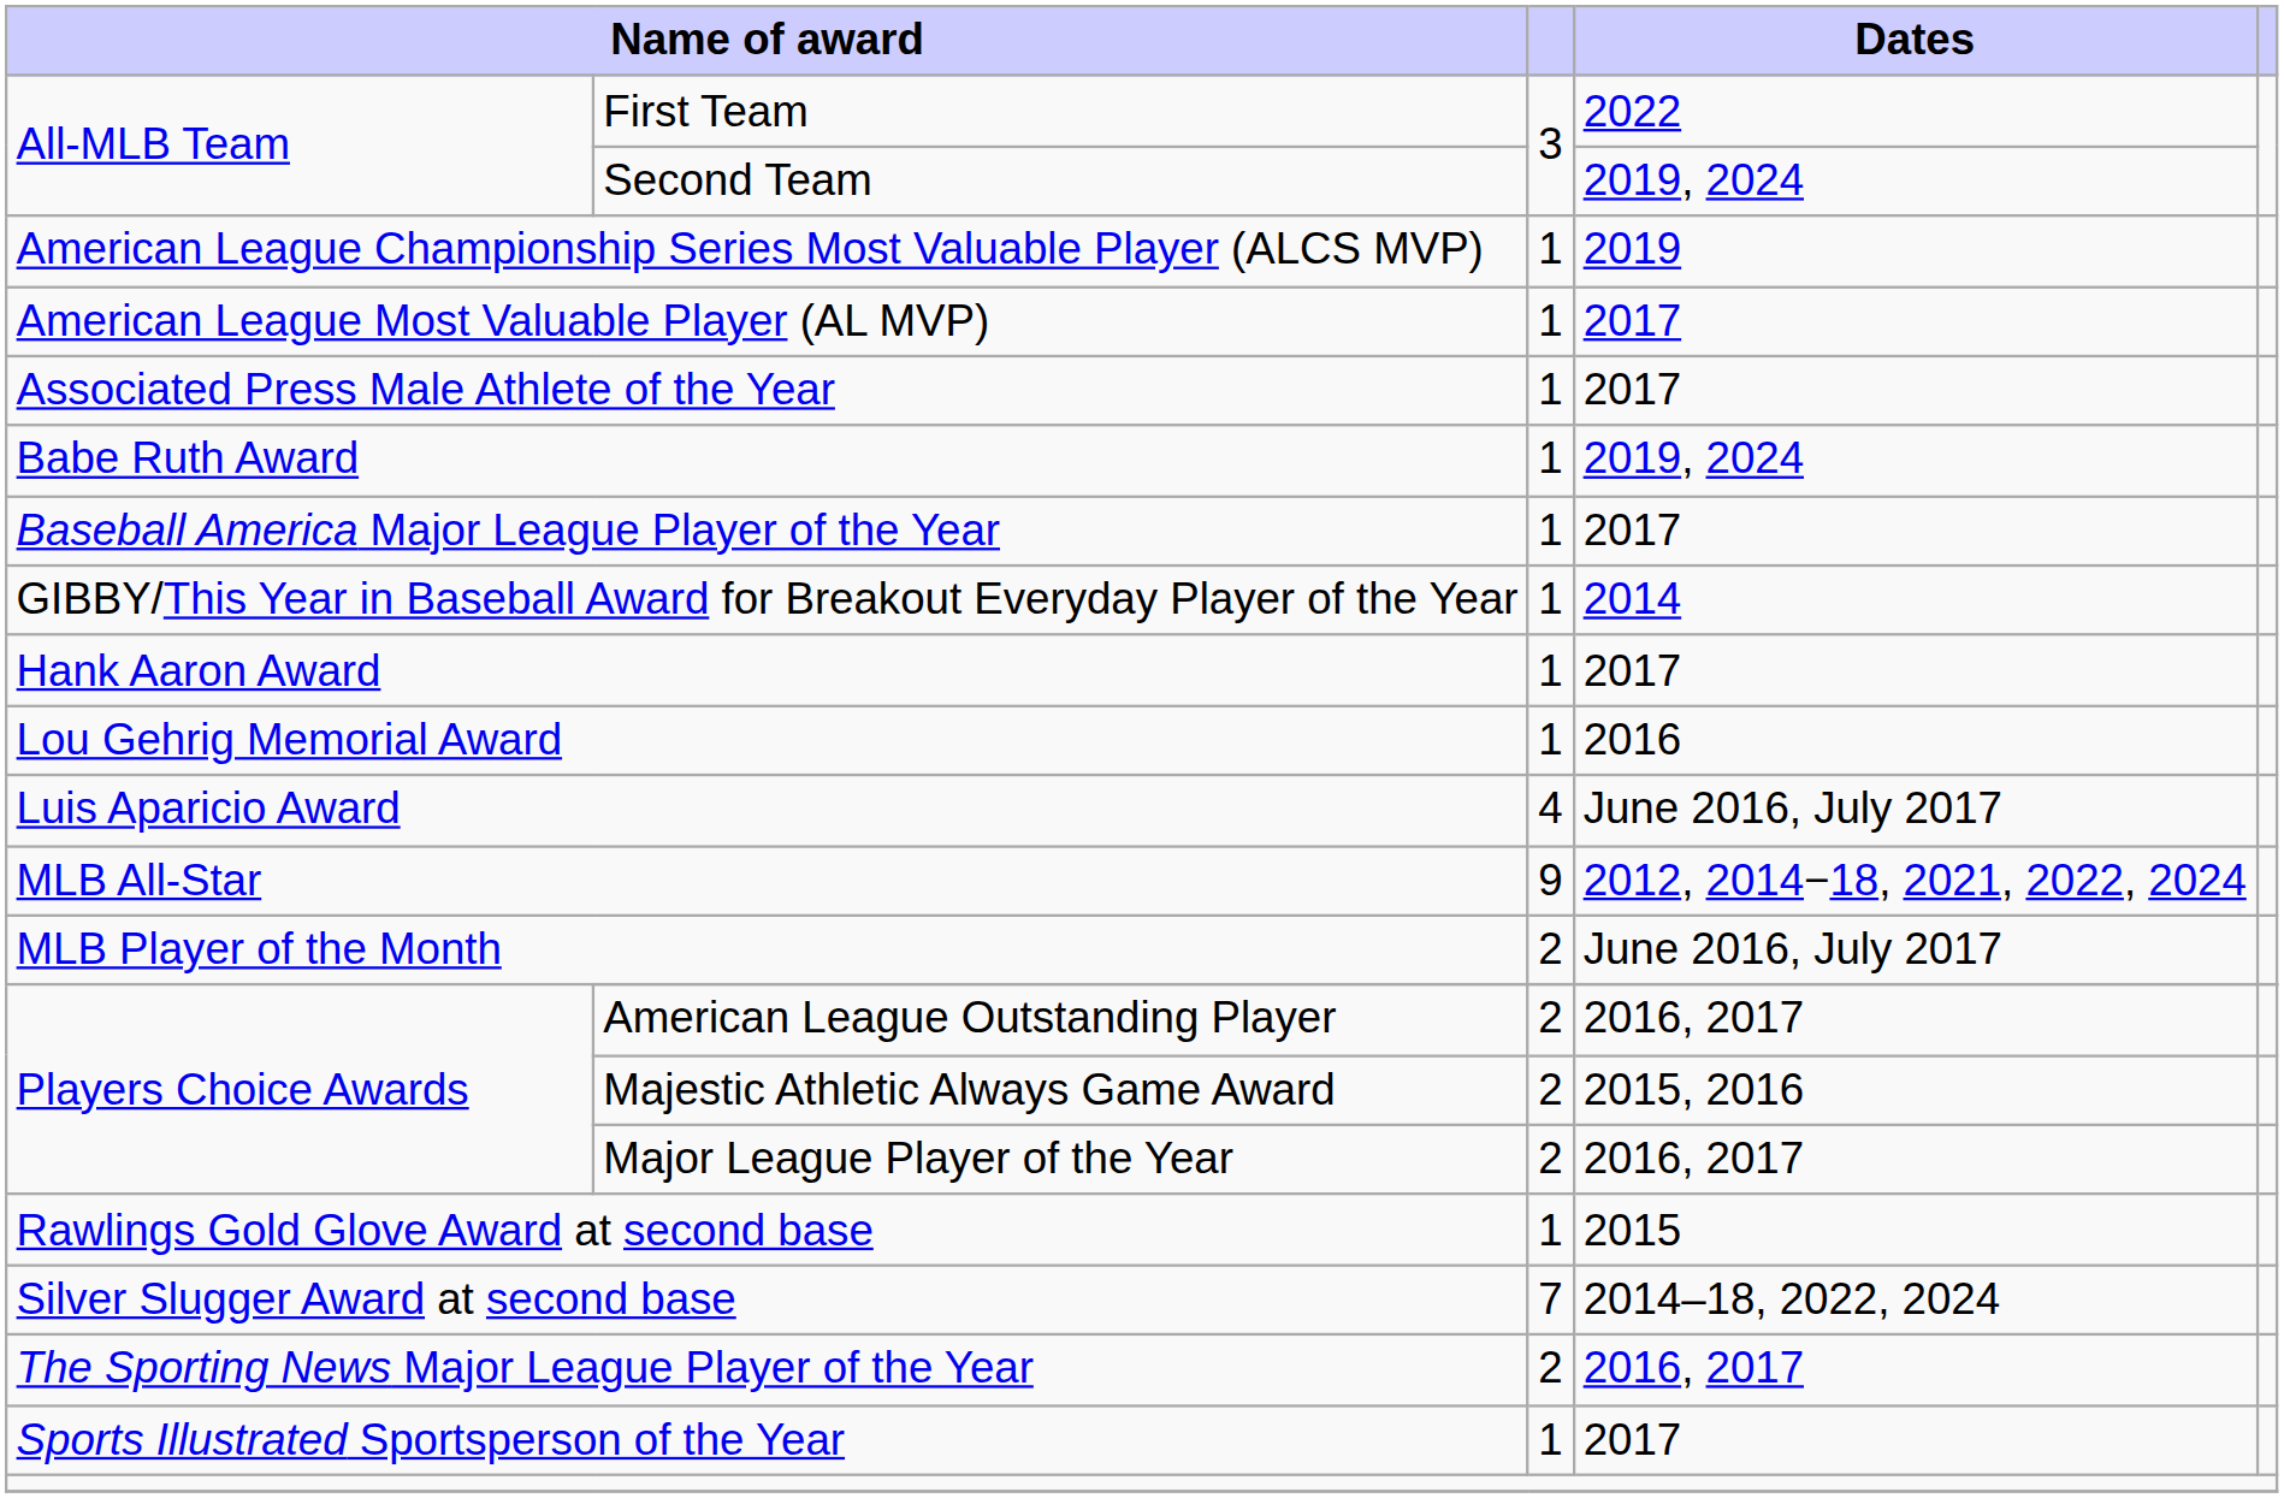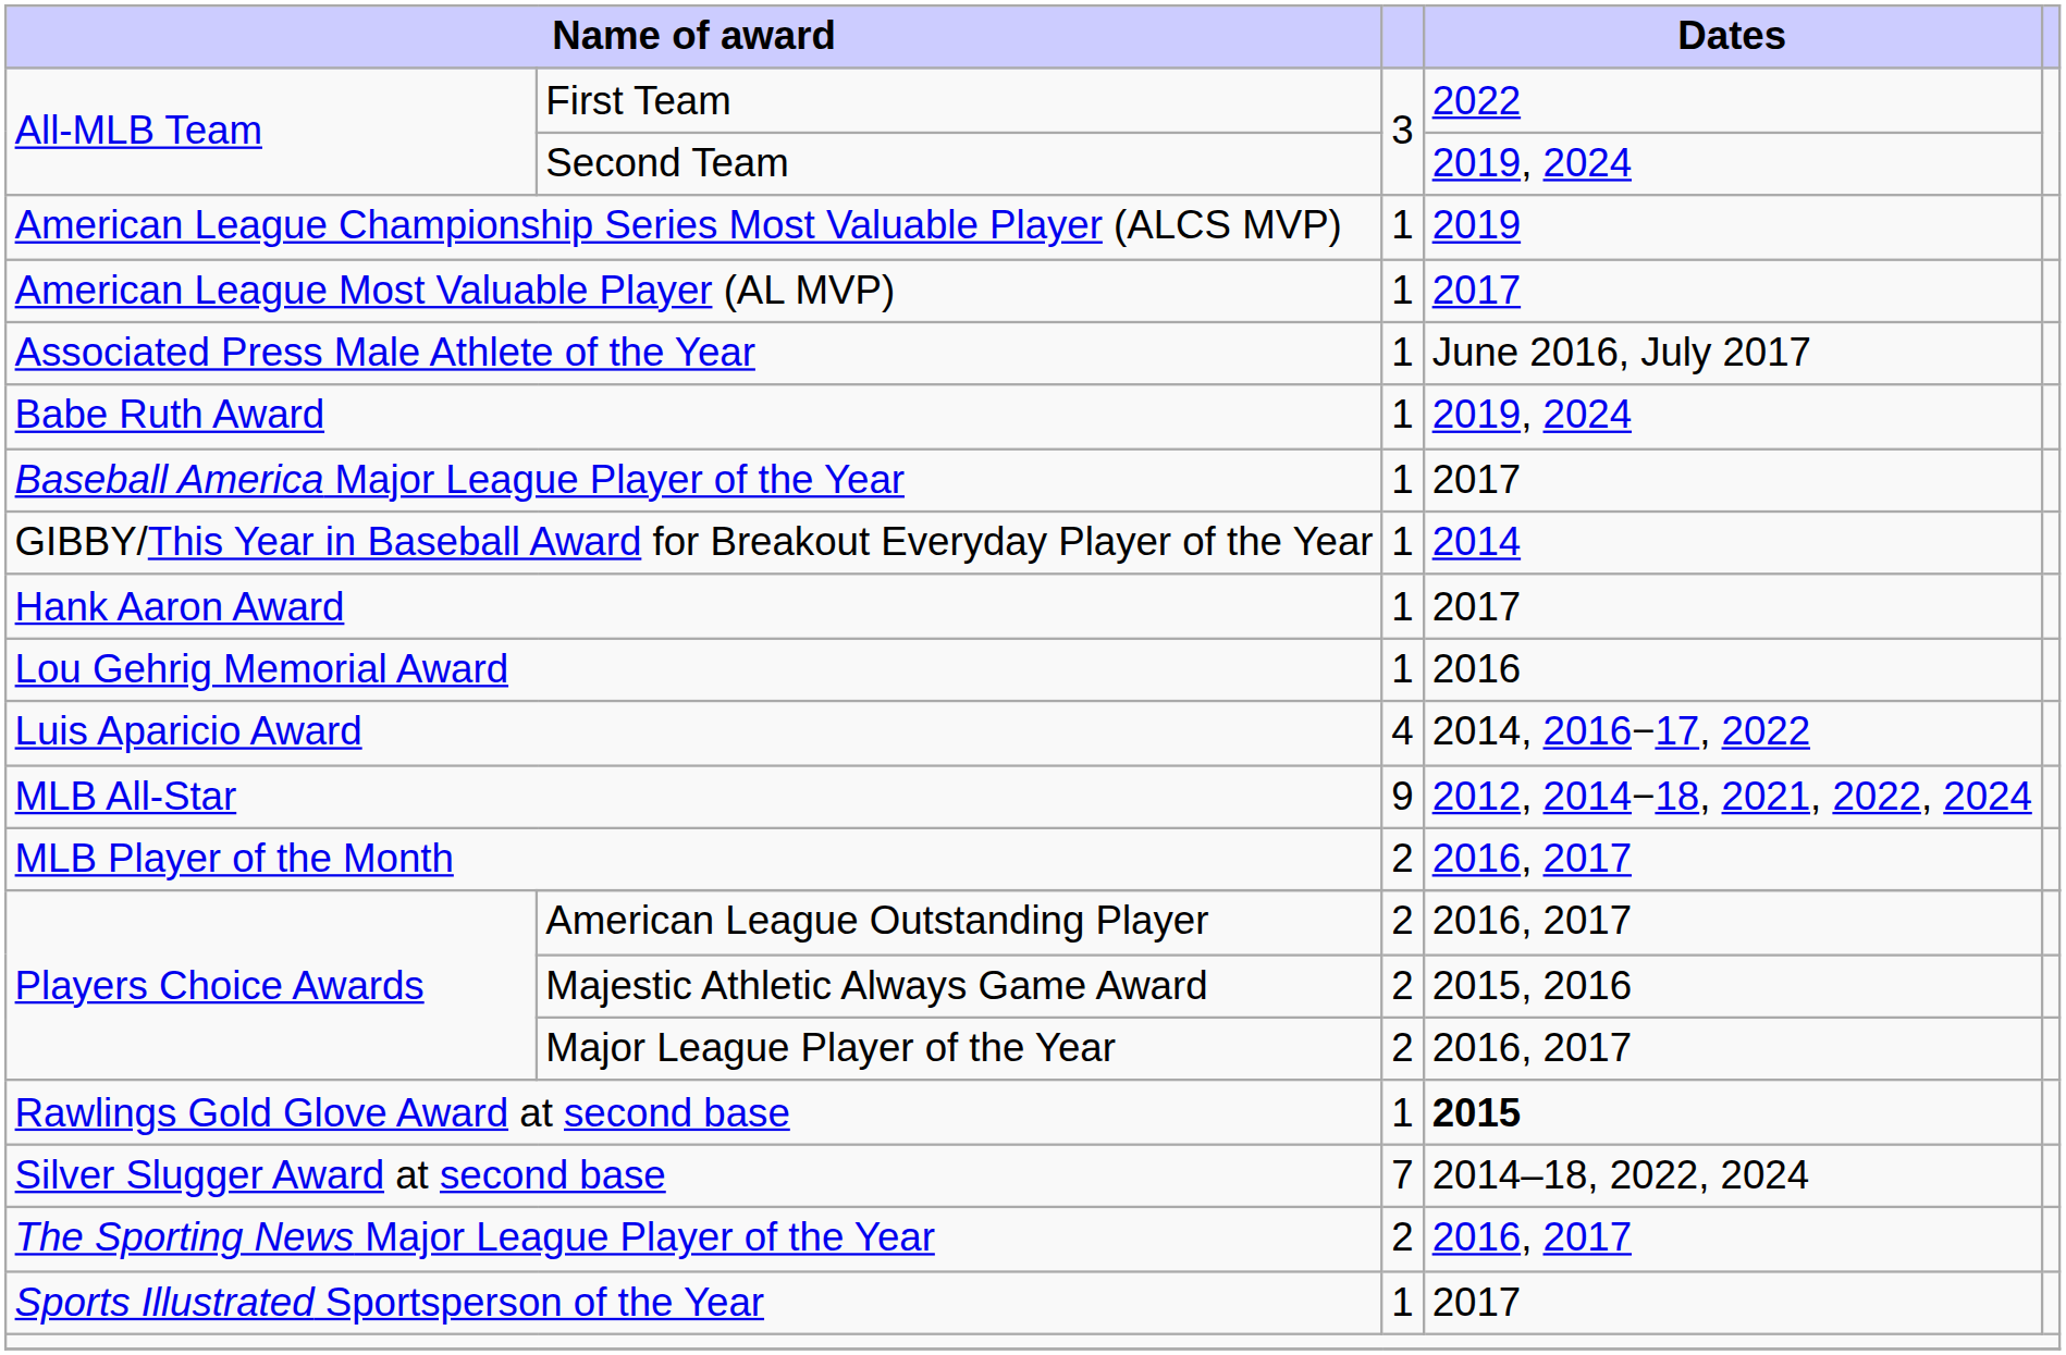Associated Press Male Athlete of the Year | Dates: 2017 -> June 2016, July 2017
Luis Aparicio Award | Dates: June 2016, July 2017 -> 2014, 2016−17, 2022
MLB Player of the Month | Dates: June 2016, July 2017 -> 2016, 2017
Rawlings Gold Glove Award at second base | Dates: normal -> bold
